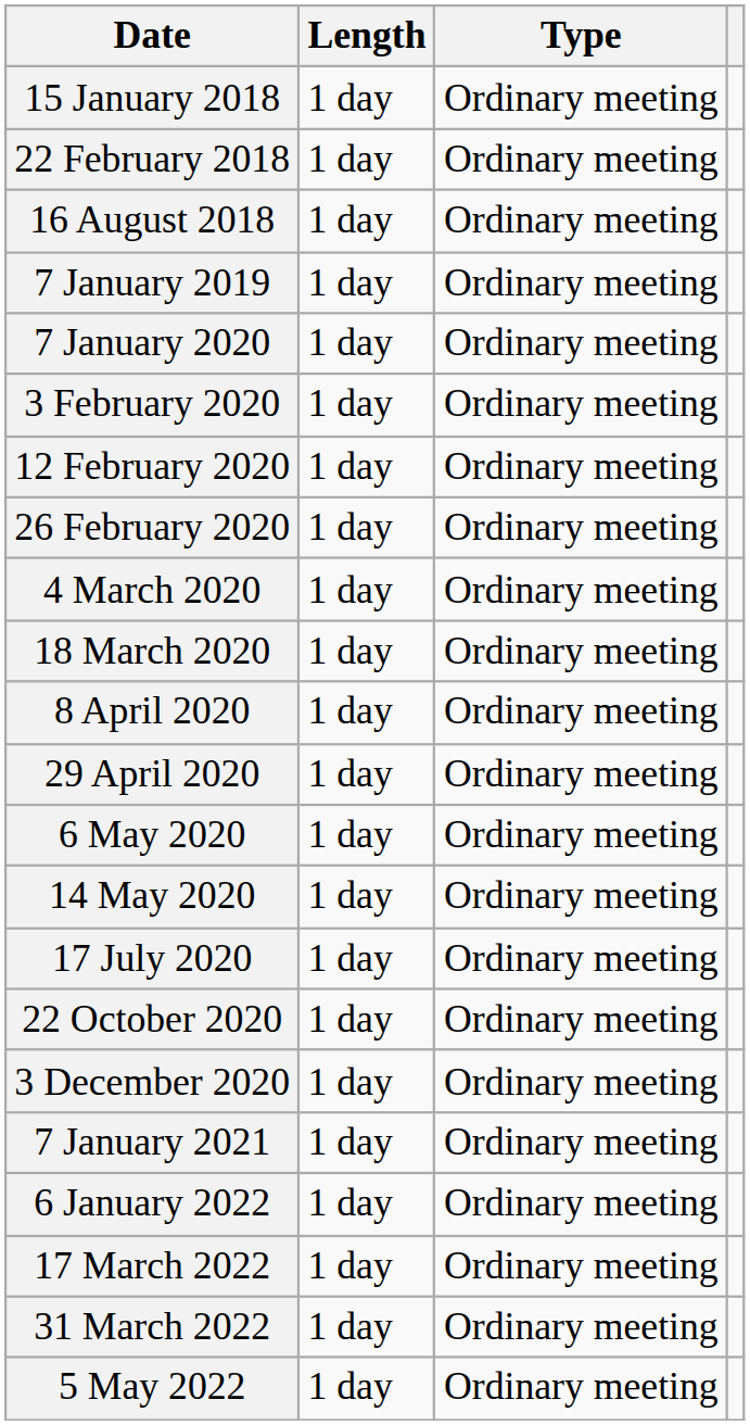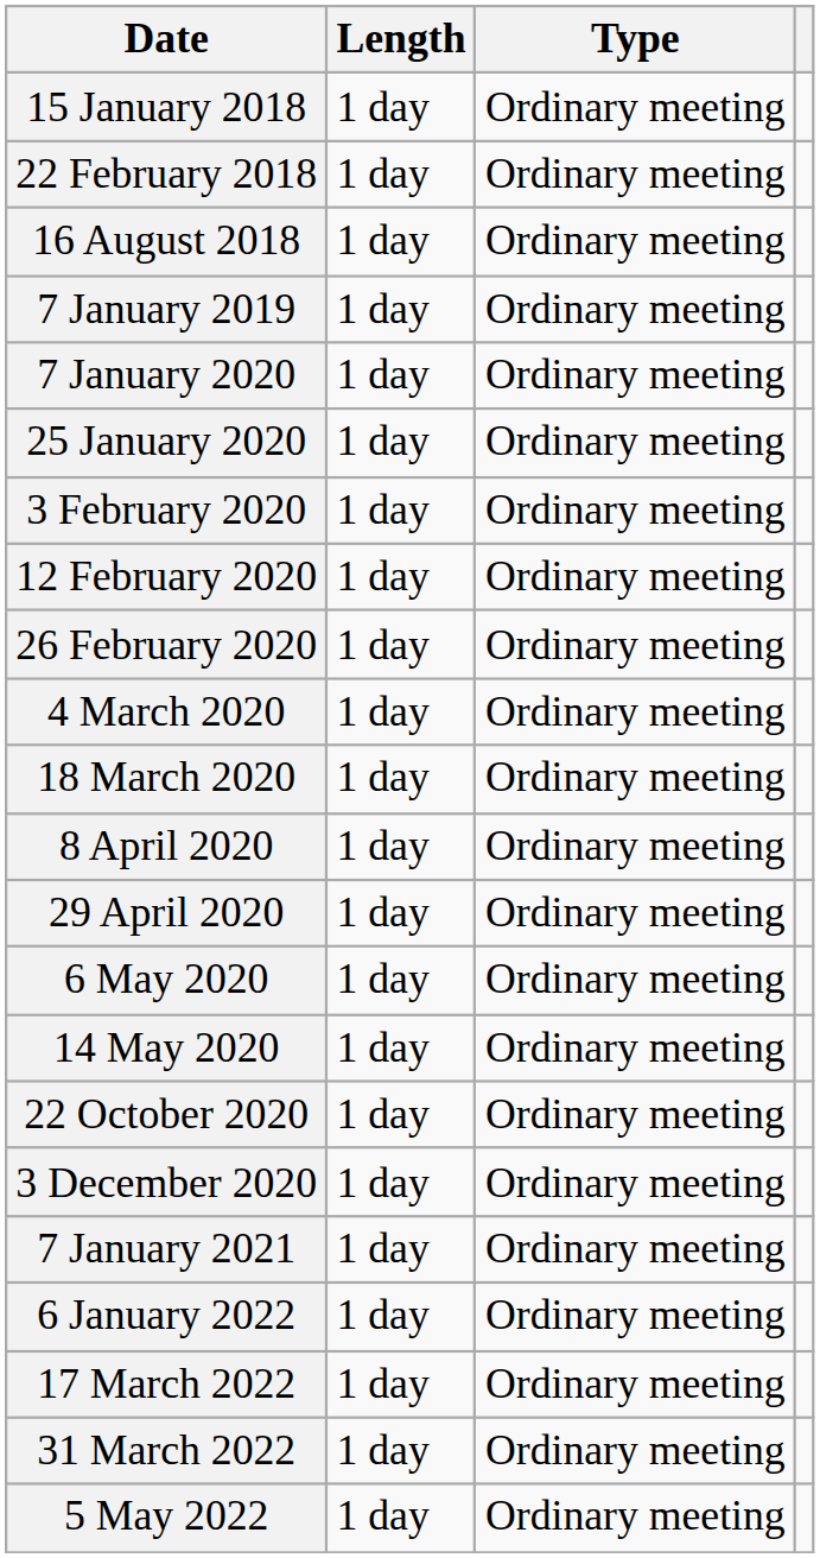+ row: 25 January 2020 | 1 day | Ordinary meeting
- row: 17 July 2020 | 1 day | Ordinary meeting
